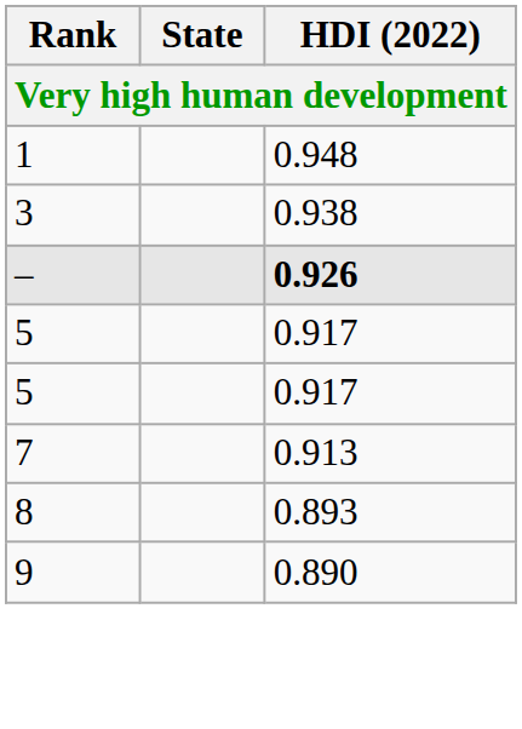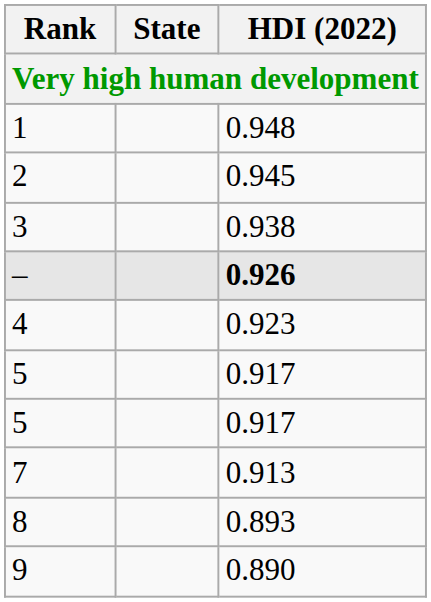+ row: 2 | 0.945
+ row: 4 | 0.923
